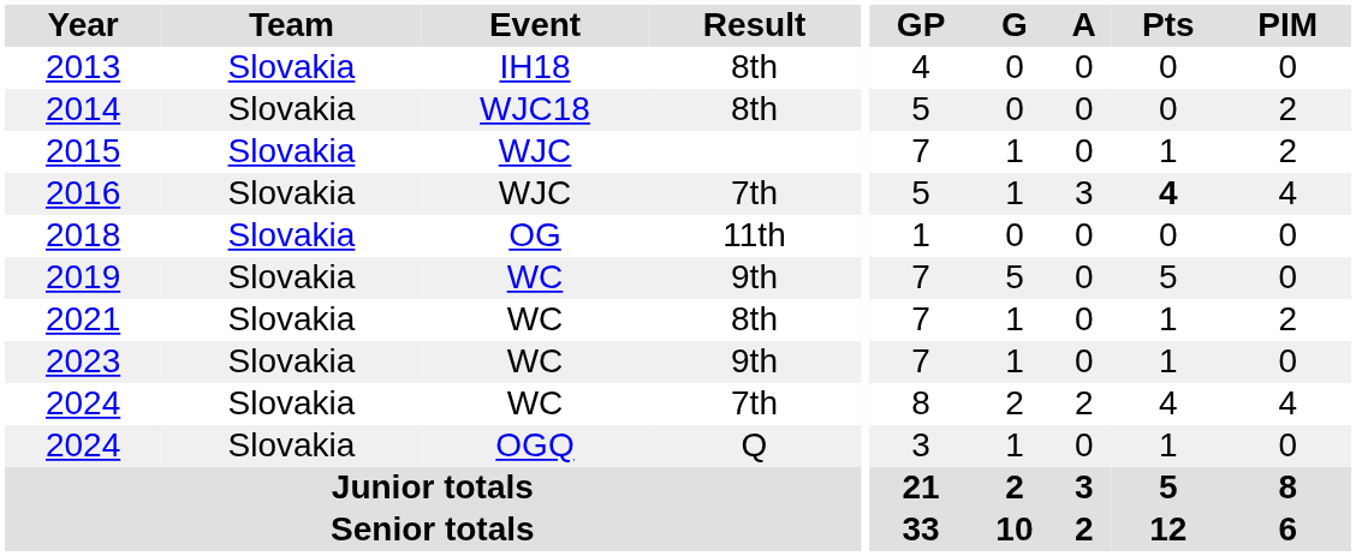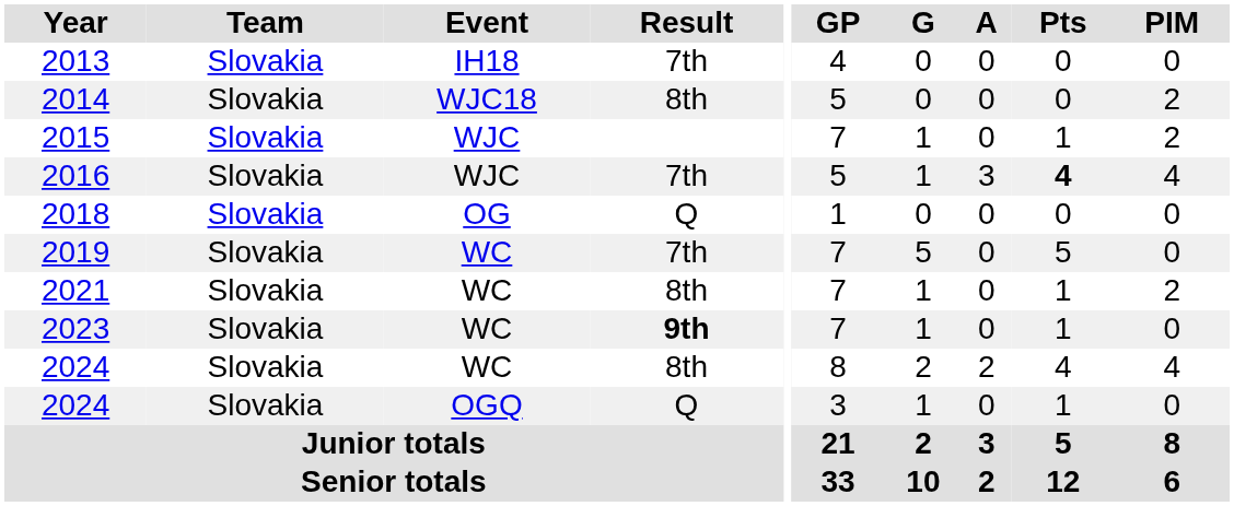2013 | Result: 8th -> 7th
2018 | Result: 11th -> Q
2019 | Result: 9th -> 7th
2023 | Result: normal -> bold
2024 / WC | Result: 7th -> 8th
